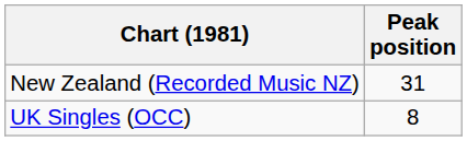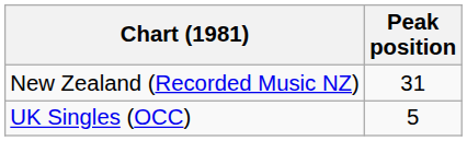UK Singles (OCC) | Peak position: 8 -> 5
